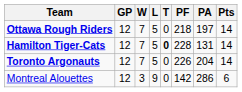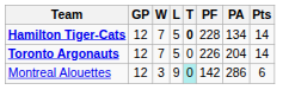- row: Ottawa Rough Riders | 12 | 7 | 5 | 0 | 218 | 197 | 14
Hamilton Tiger-Cats | PA: 131 -> 134
Montreal Alouettes | T: no background -> paleturquoise background
